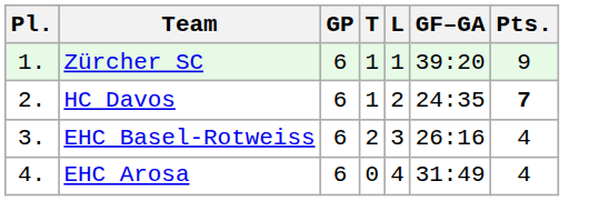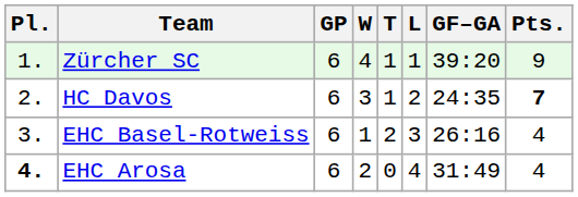+ column: W | 4 | 3 | 1 | 2
EHC Arosa | Pl.: normal -> bold
